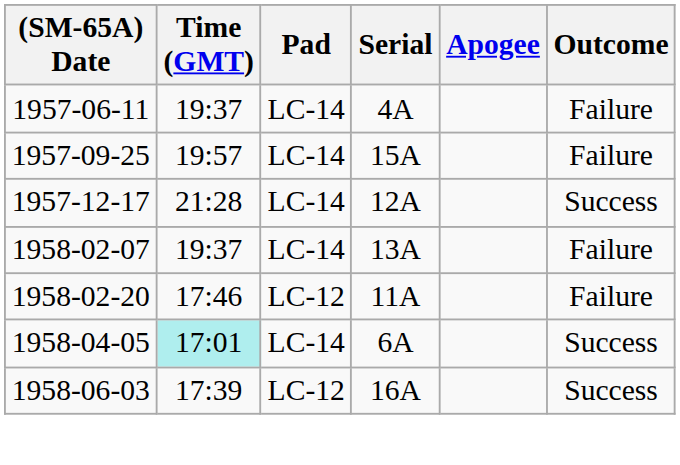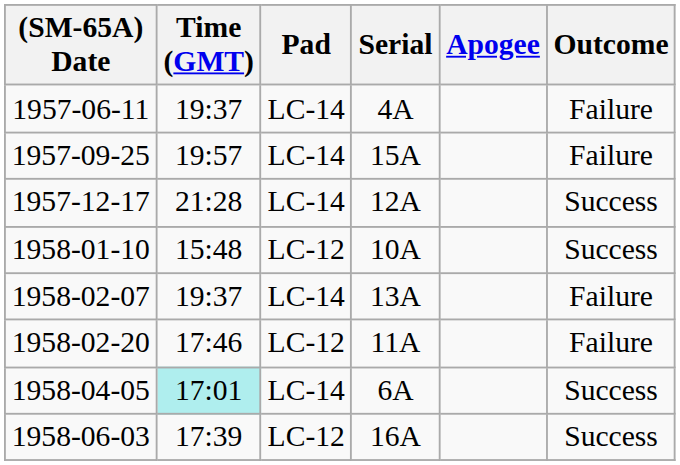+ row: 1958-01-10 | 15:48 | LC-12 | 10A | Success
